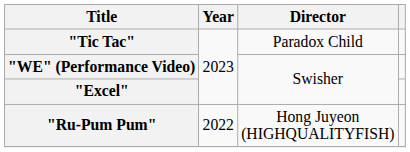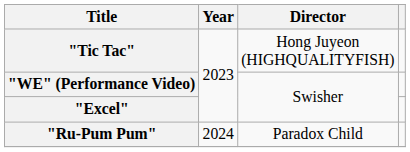"Tic Tac" | Director: Paradox Child -> Hong Juyeon (HIGHQUALITYFISH)
"Ru-Pum Pum" | Year: 2022 -> 2024
"Ru-Pum Pum" | Director: Hong Juyeon (HIGHQUALITYFISH) -> Paradox Child
